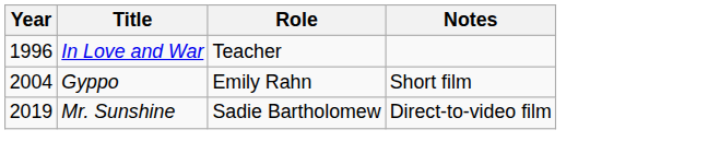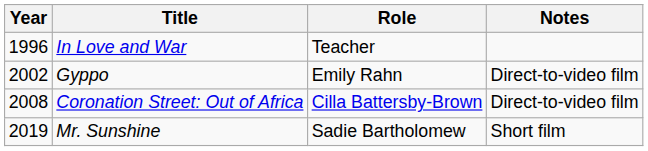Gyppo | Year: 2004 -> 2002
Gyppo | Notes: Short film -> Direct-to-video film
+ row: 2008 | Coronation Street: Out of Africa | Cilla Battersby-Brown | Direct-to-video film
Mr. Sunshine | Notes: Direct-to-video film -> Short film
